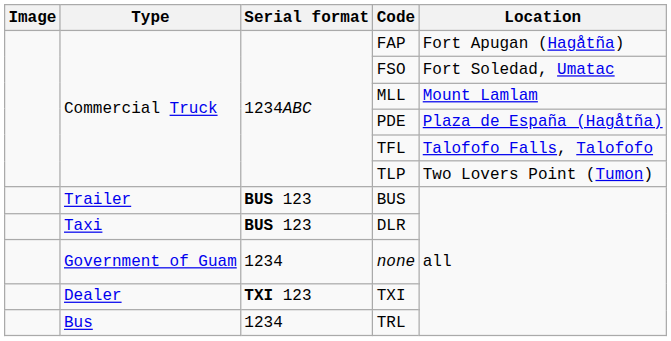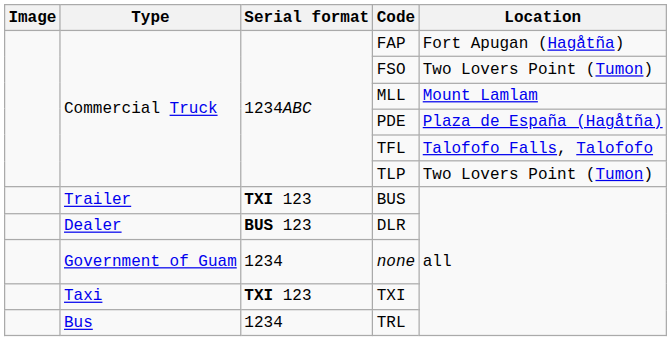FSO | Location: Fort Soledad, Umatac -> Two Lovers Point (Tumon)
BUS | Serial format: BUS 123 -> TXI 123
DLR | Type: Taxi -> Dealer
TXI | Type: Dealer -> Taxi
